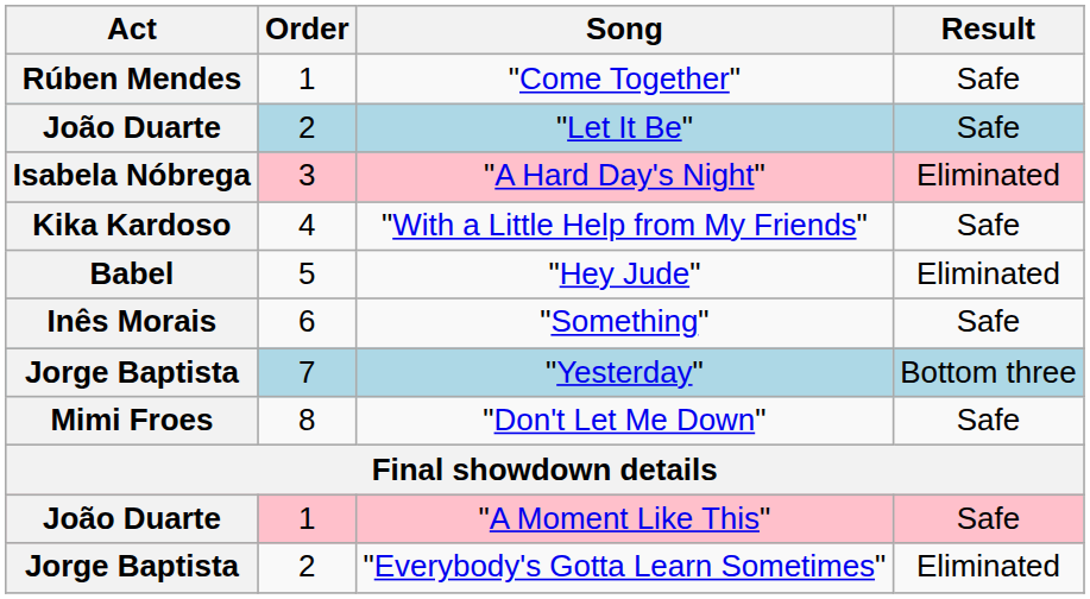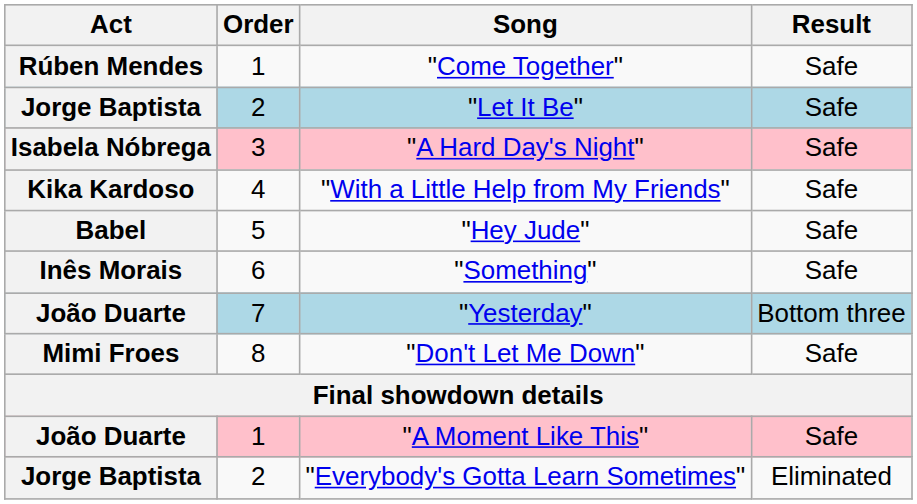"Let It Be" | Act: João Duarte -> Jorge Baptista
"A Hard Day's Night" | Result: Eliminated -> Safe
"Hey Jude" | Result: Eliminated -> Safe
"Yesterday" | Act: Jorge Baptista -> João Duarte
